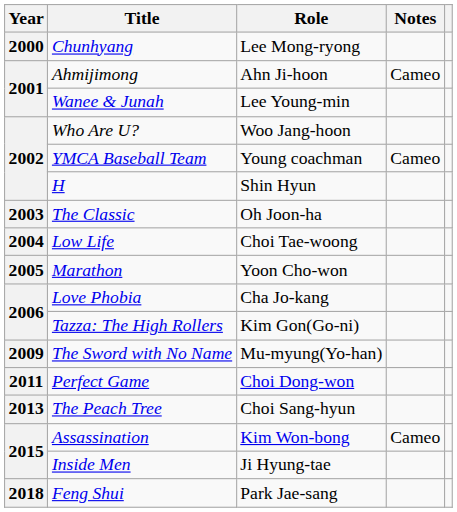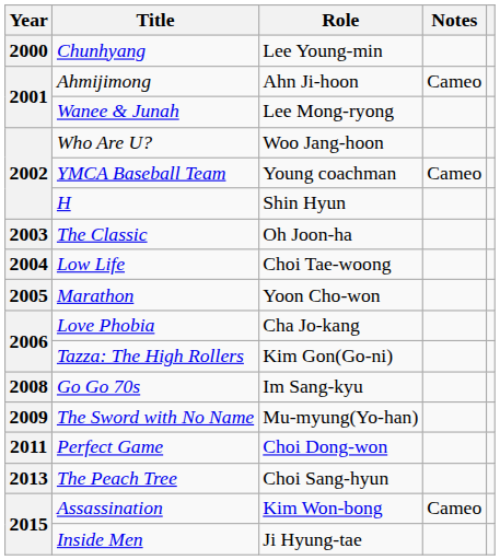Chunhyang | Role: Lee Mong-ryong -> Lee Young-min
Wanee & Junah | Role: Lee Young-min -> Lee Mong-ryong
+ row: 2008 | Go Go 70s | Im Sang-kyu
- row: 2018 | Feng Shui | Park Jae-sang
